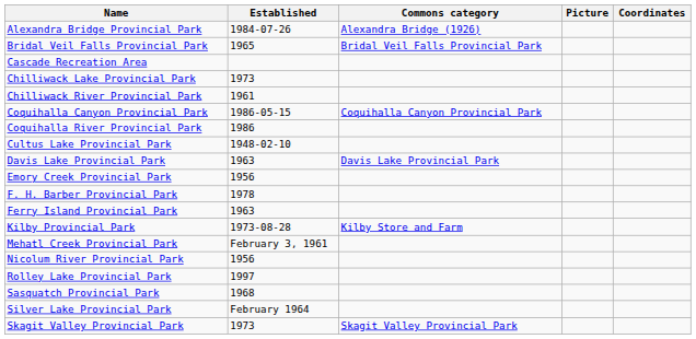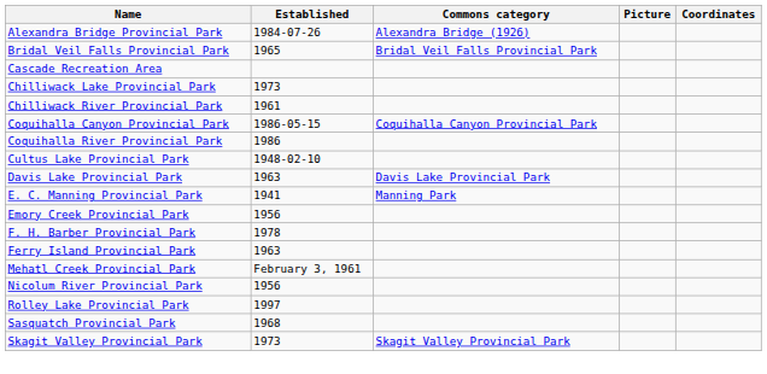+ row: E. C. Manning Provincial Park | 1941 | Manning Park
- row: Kilby Provincial Park | 1973-08-28 | Kilby Store and Farm
- row: Silver Lake Provincial Park | February 1964
